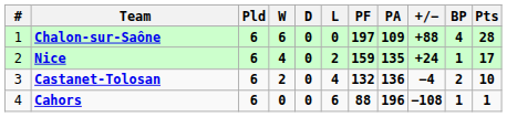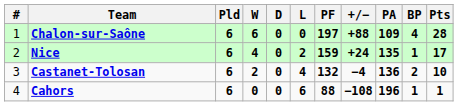columns swapped: PA <-> +/−
